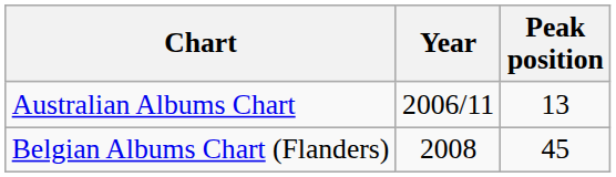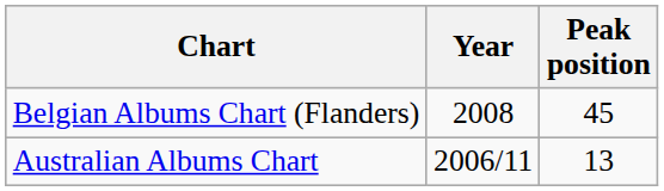rows swapped: Australian Albums Chart <-> Belgian Albums Chart (Flanders)
